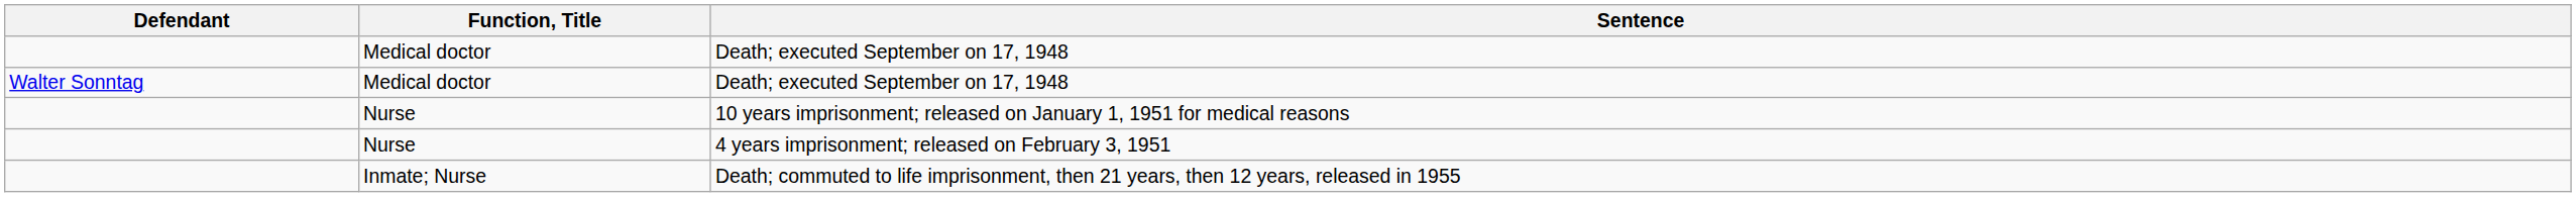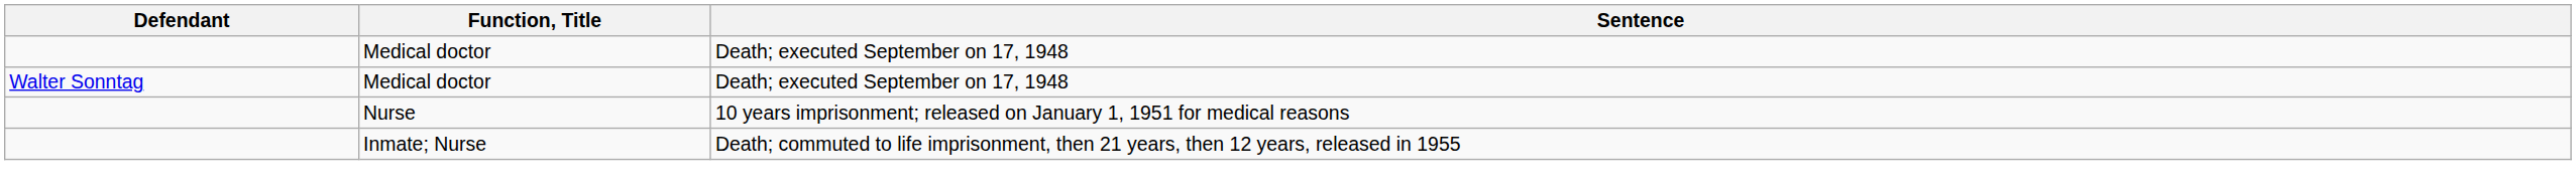- row: Nurse | 4 years imprisonment; released on February 3, 1951
